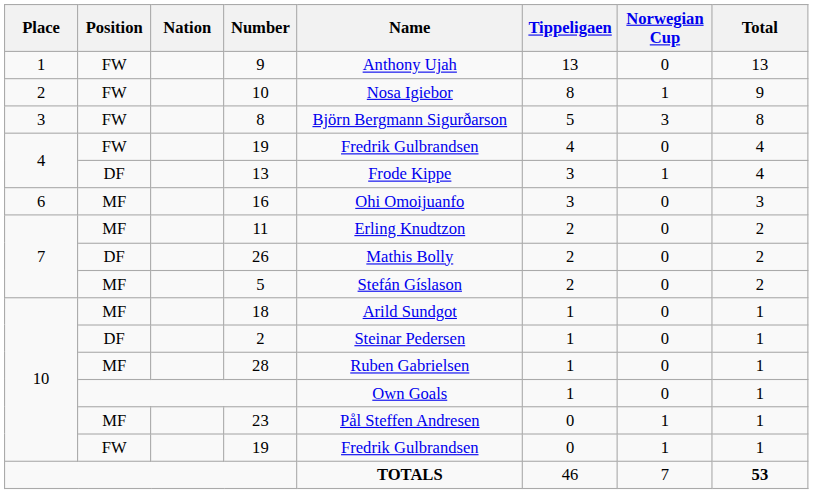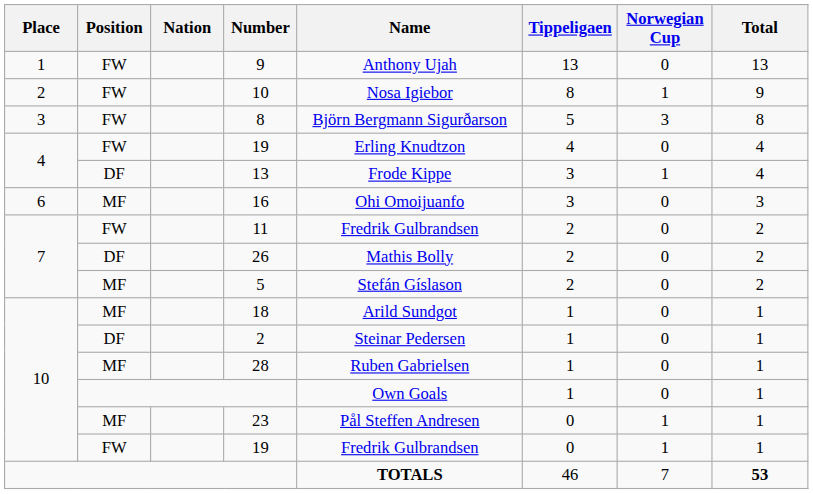4 / 19 | Name: Fredrik Gulbrandsen -> Erling Knudtzon
11 | Position: MF -> FW
11 | Name: Erling Knudtzon -> Fredrik Gulbrandsen
